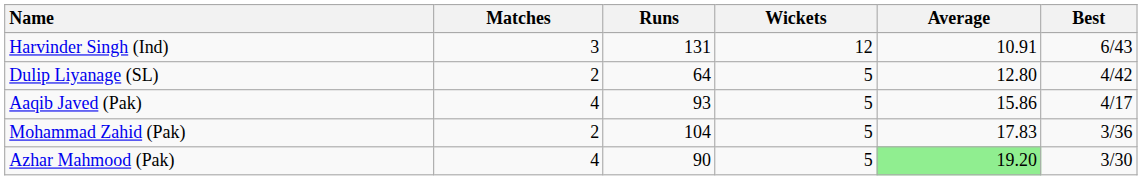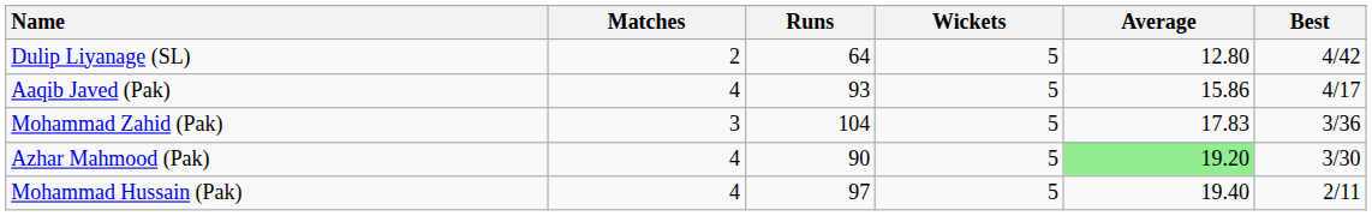- row: Harvinder Singh (Ind) | 3 | 131 | 12 | 10.91 | 6/43
Mohammad Zahid (Pak) | Matches: 2 -> 3
+ row: Mohammad Hussain (Pak) | 4 | 97 | 5 | 19.40 | 2/11
